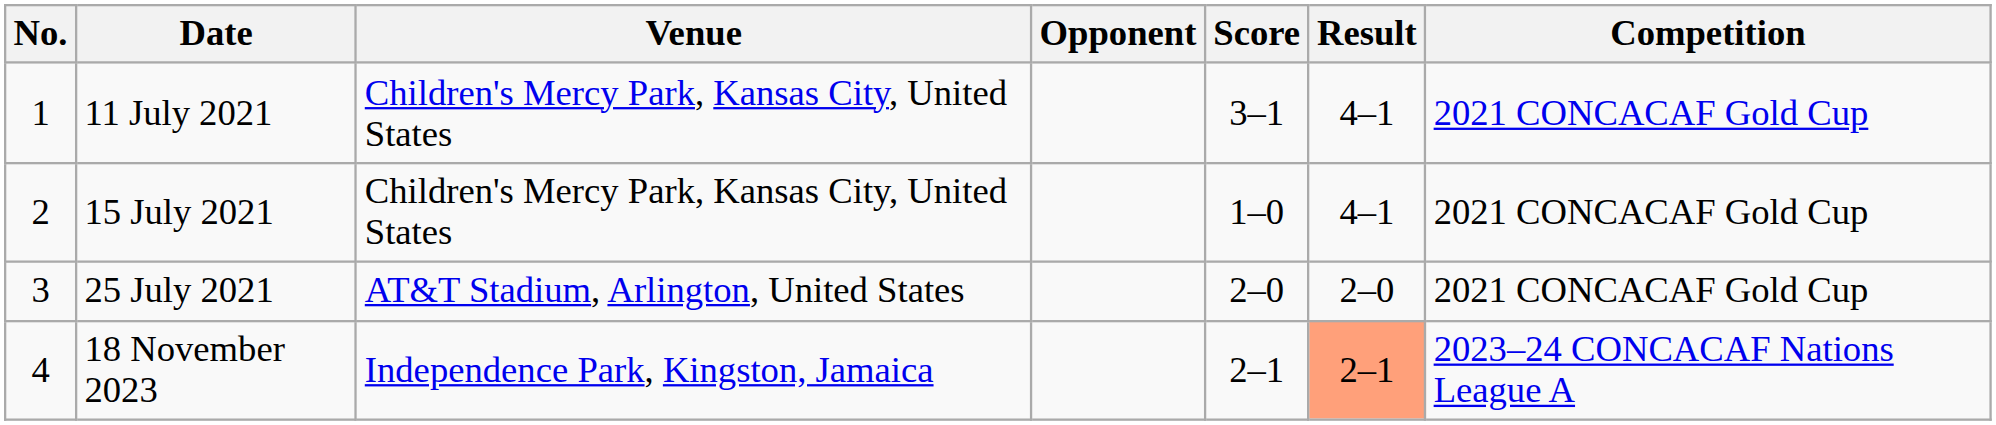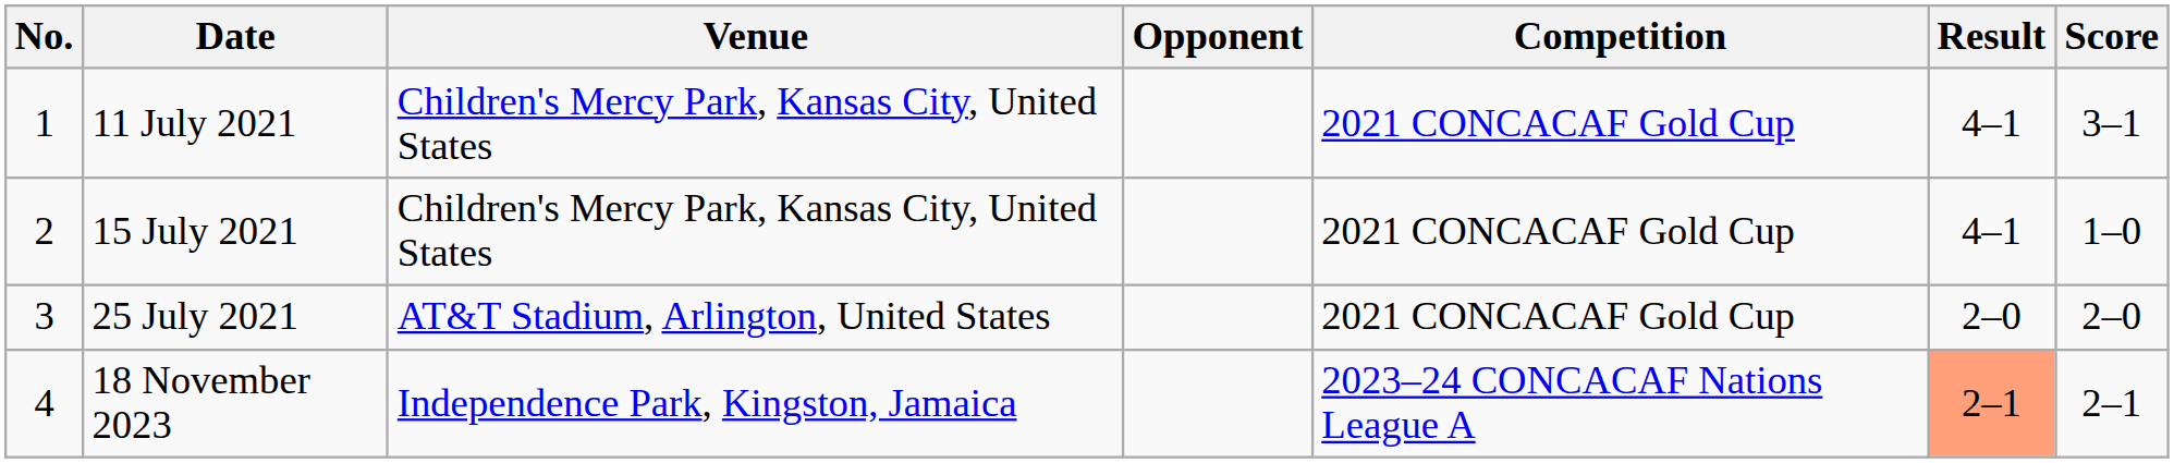columns swapped: Score <-> Competition
